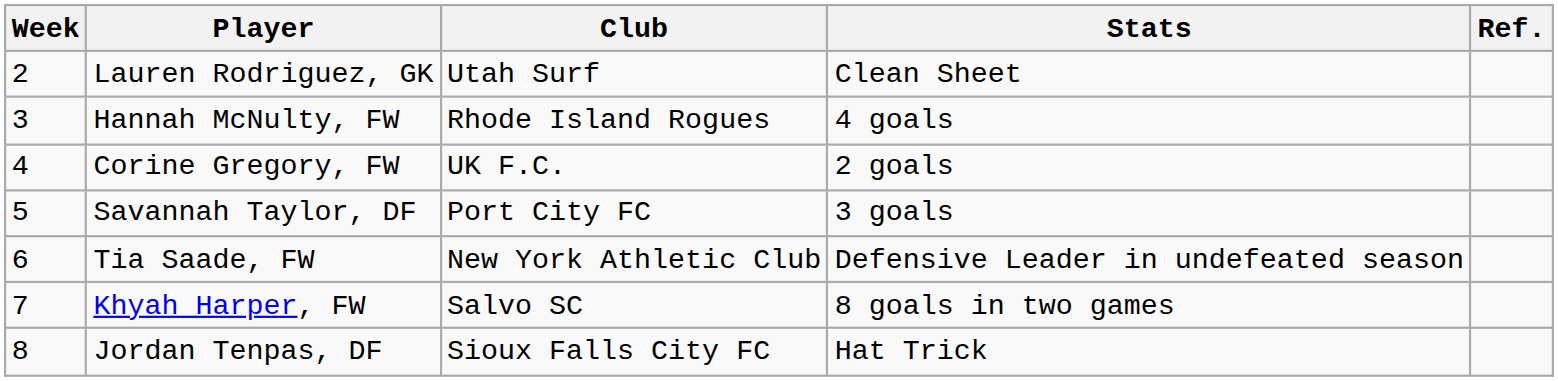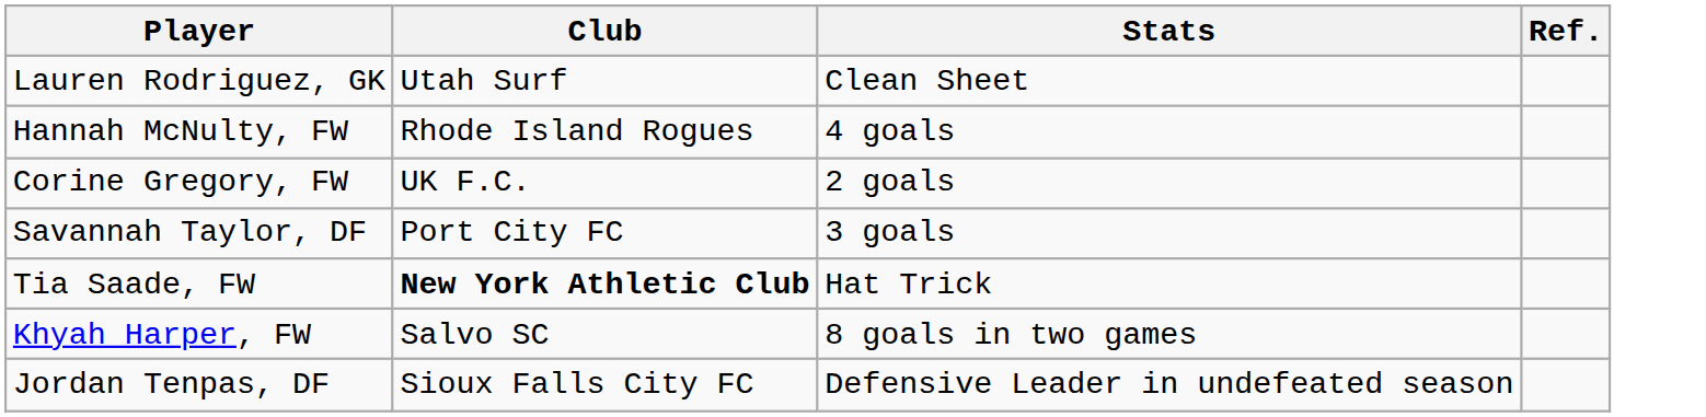- column: Week | 2 | 3 | 4 | 5 | 6 | 7 | 8
Tia Saade, FW | Club: normal -> bold
Tia Saade, FW | Stats: Defensive Leader in undefeated season -> Hat Trick
Jordan Tenpas, DF | Stats: Hat Trick -> Defensive Leader in undefeated season
